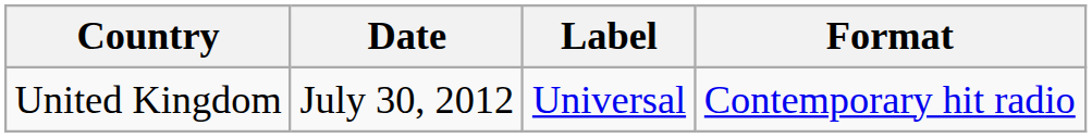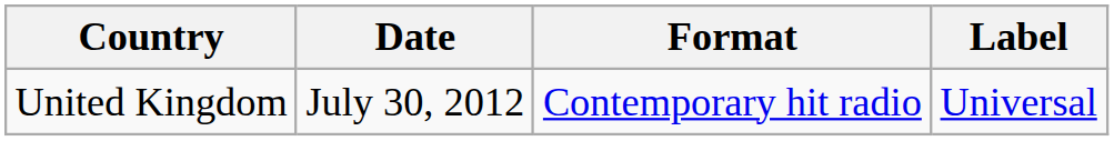columns swapped: Format <-> Label
